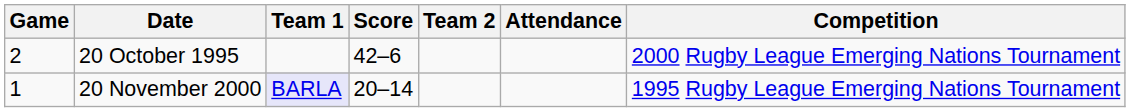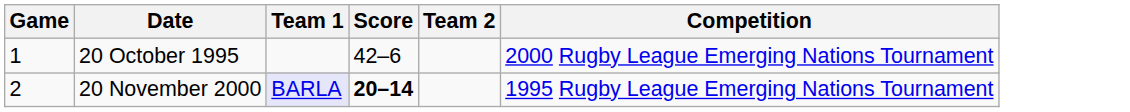- column: Attendance
20 October 1995 | Game: 2 -> 1
20 November 2000 | Game: 1 -> 2
20 November 2000 | Score: normal -> bold
